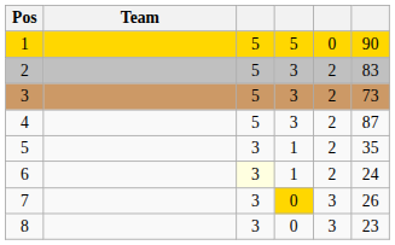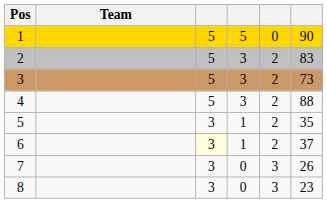4 | column 6: 87 -> 88
6 | column 6: 24 -> 37
7 | column 4: gold background -> no background
